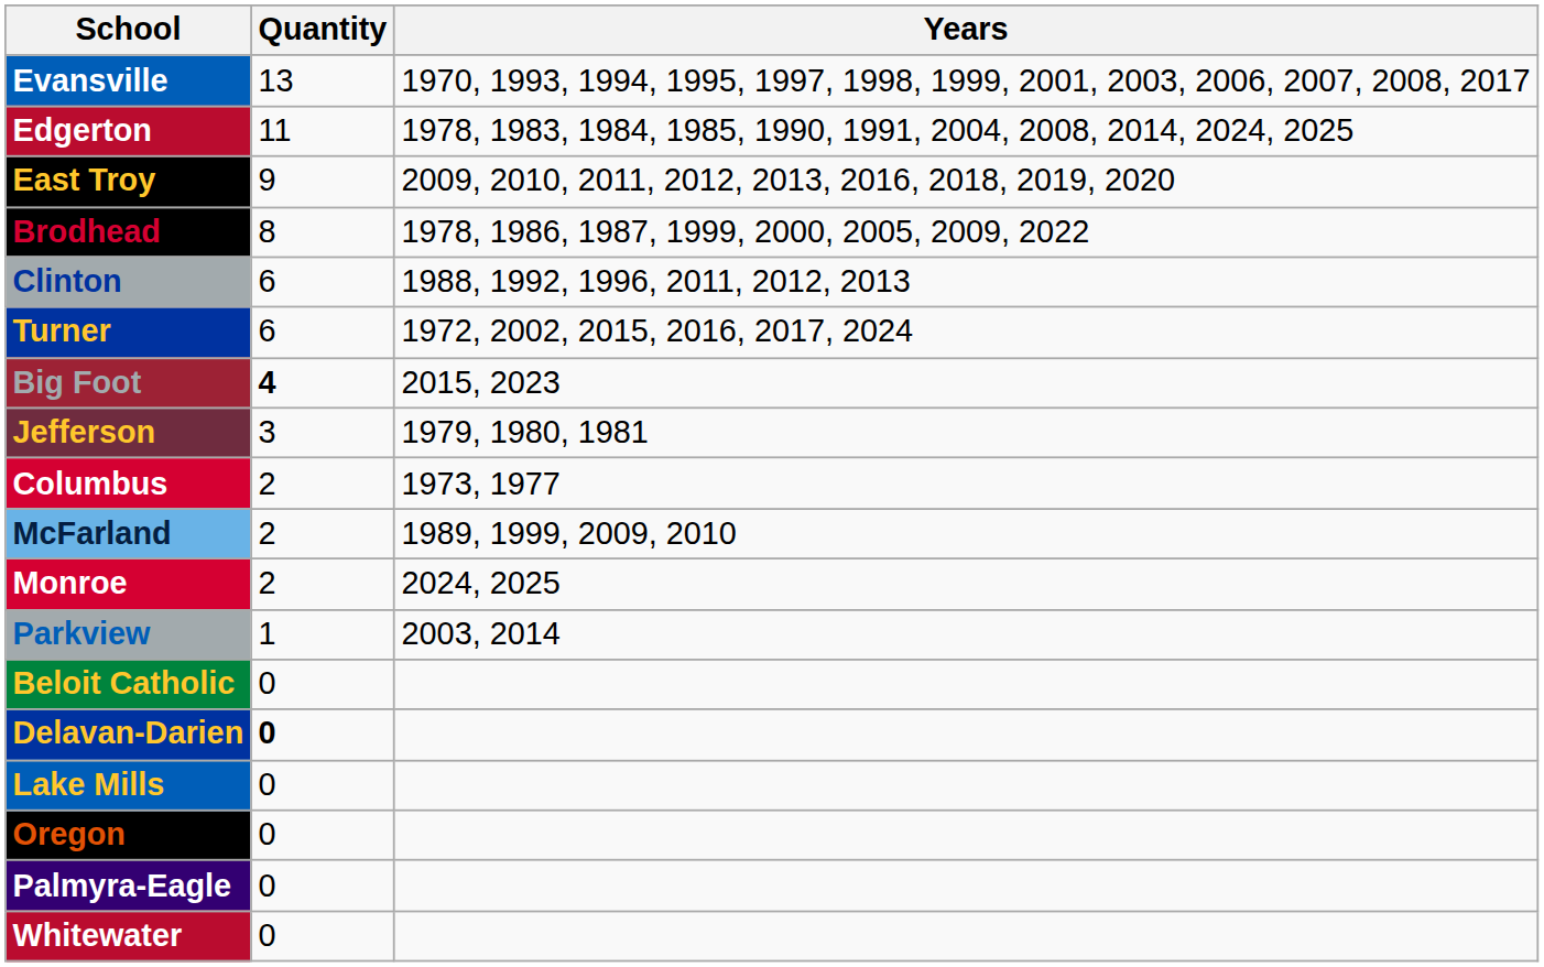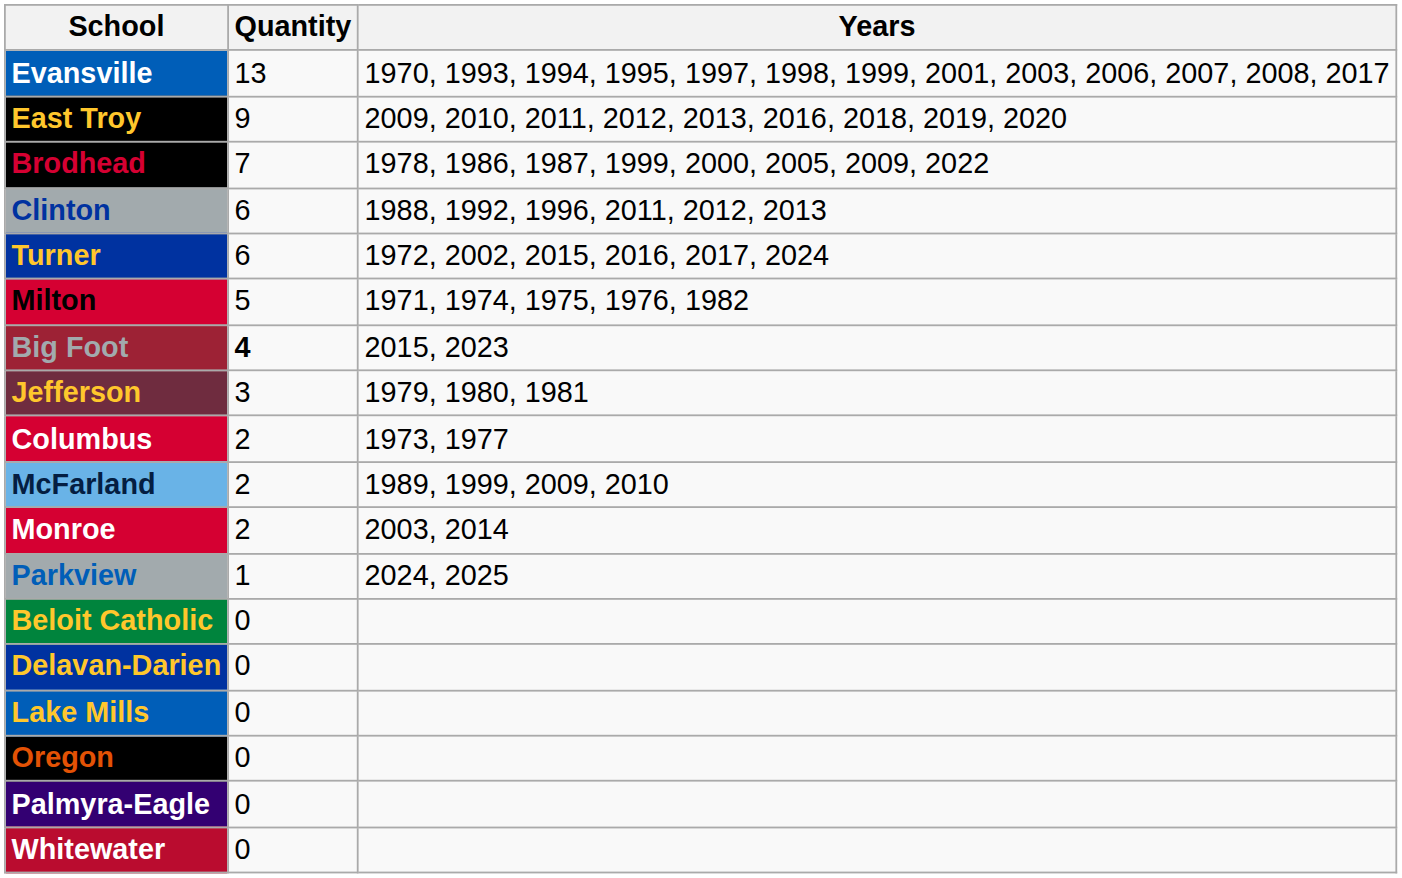- row: Edgerton | 11 | 1978, 1983, 1984, 1985, 1990, 1991, 2004, 2008, 2014, 2024, 2025
Brodhead | Quantity: 8 -> 7
+ row: Milton | 5 | 1971, 1974, 1975, 1976, 1982
Monroe | Years: 2024, 2025 -> 2003, 2014
Parkview | Years: 2003, 2014 -> 2024, 2025
Delavan-Darien | Quantity: bold -> normal
